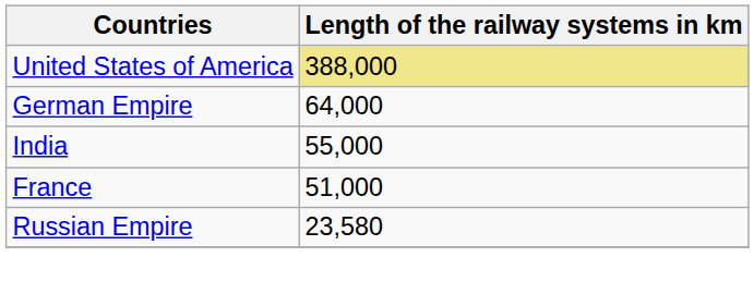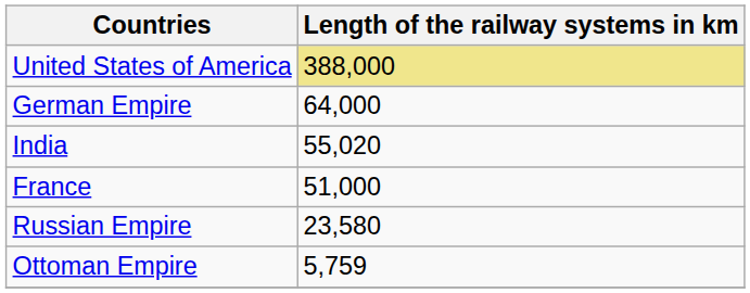India | Length of the railway systems in km: 55,000 -> 55,020
+ row: Ottoman Empire | 5,759
